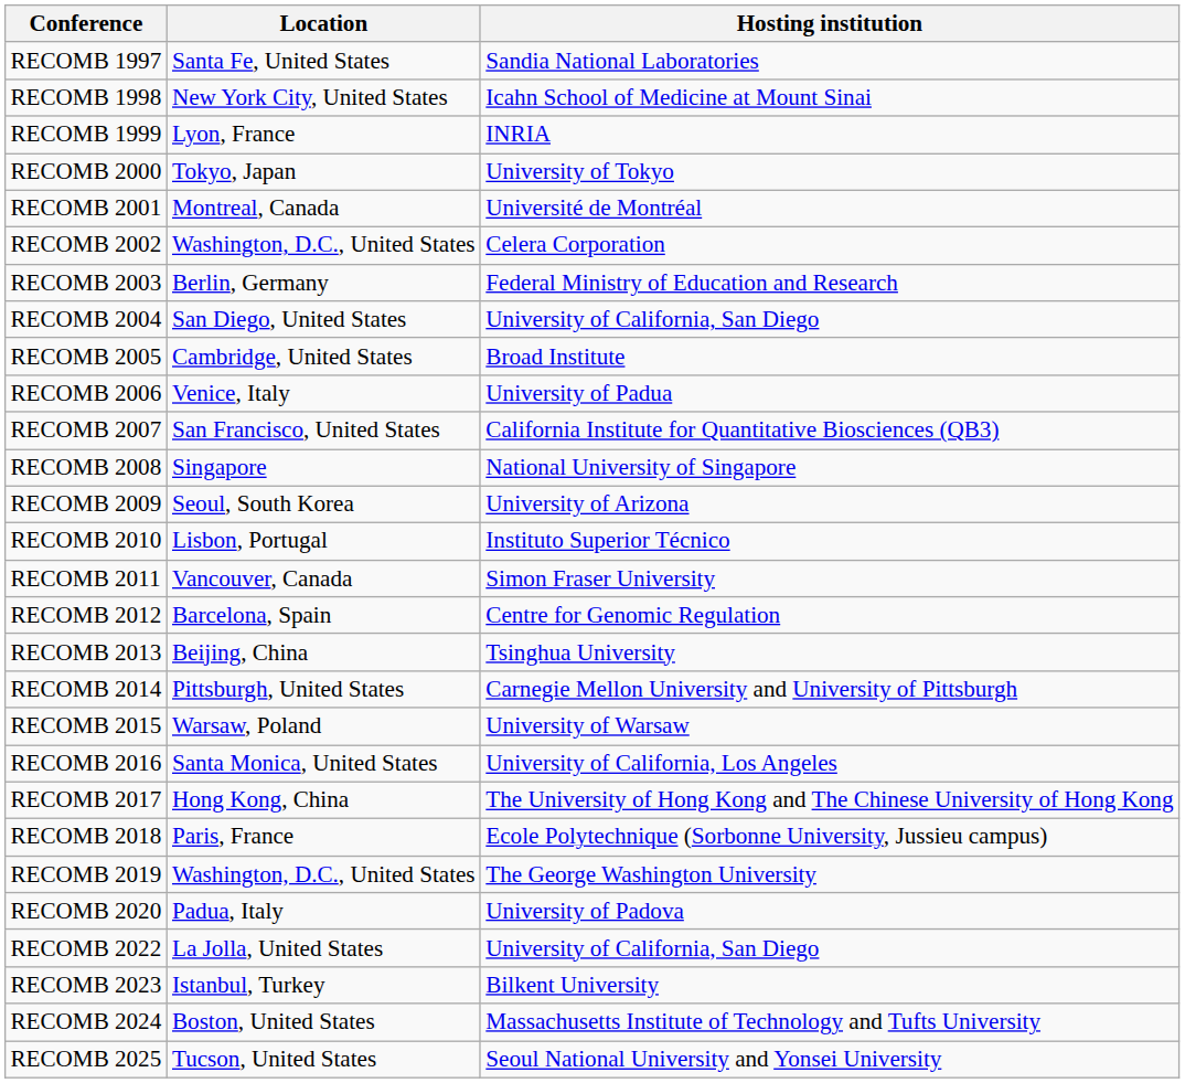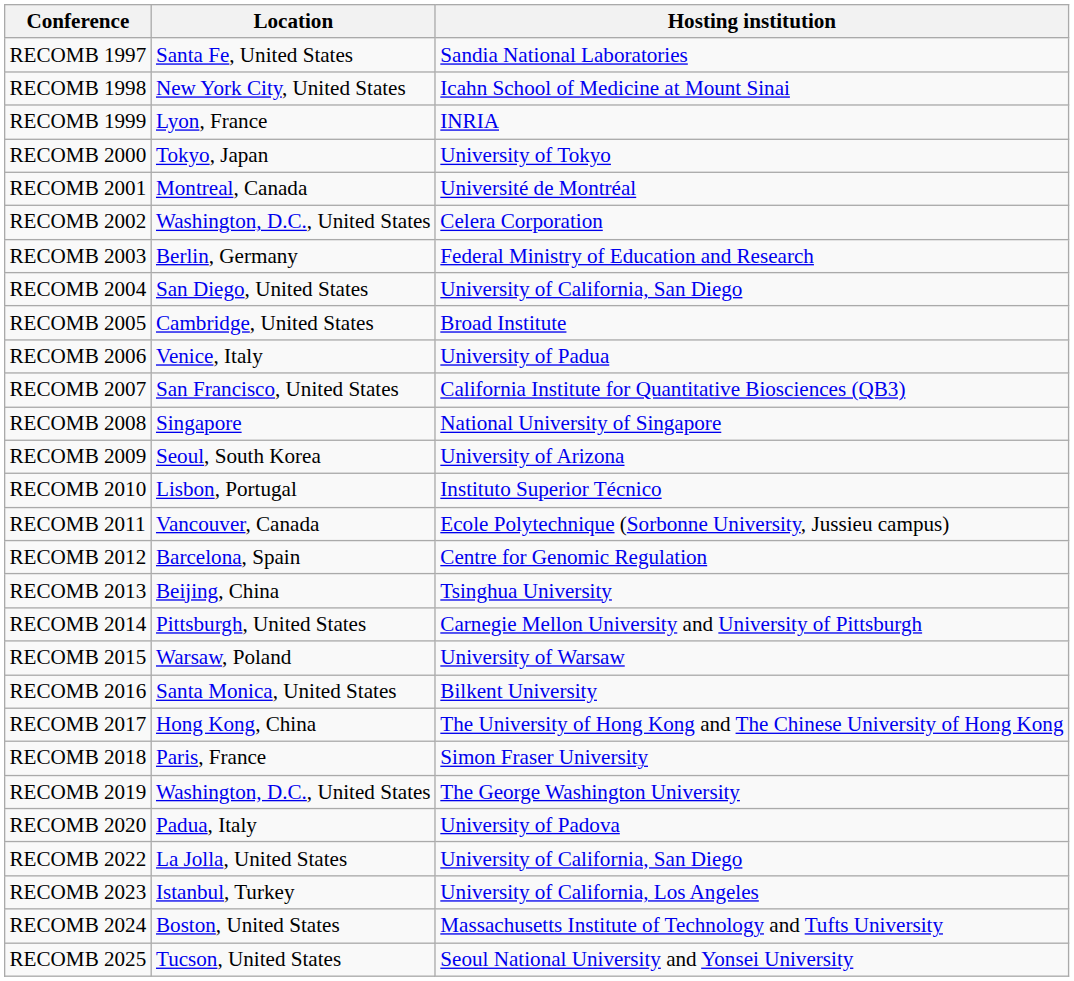RECOMB 2011 | Hosting institution: Simon Fraser University -> Ecole Polytechnique (Sorbonne University, Jussieu campus)
RECOMB 2016 | Hosting institution: University of California, Los Angeles -> Bilkent University
RECOMB 2018 | Hosting institution: Ecole Polytechnique (Sorbonne University, Jussieu campus) -> Simon Fraser University
RECOMB 2023 | Hosting institution: Bilkent University -> University of California, Los Angeles
